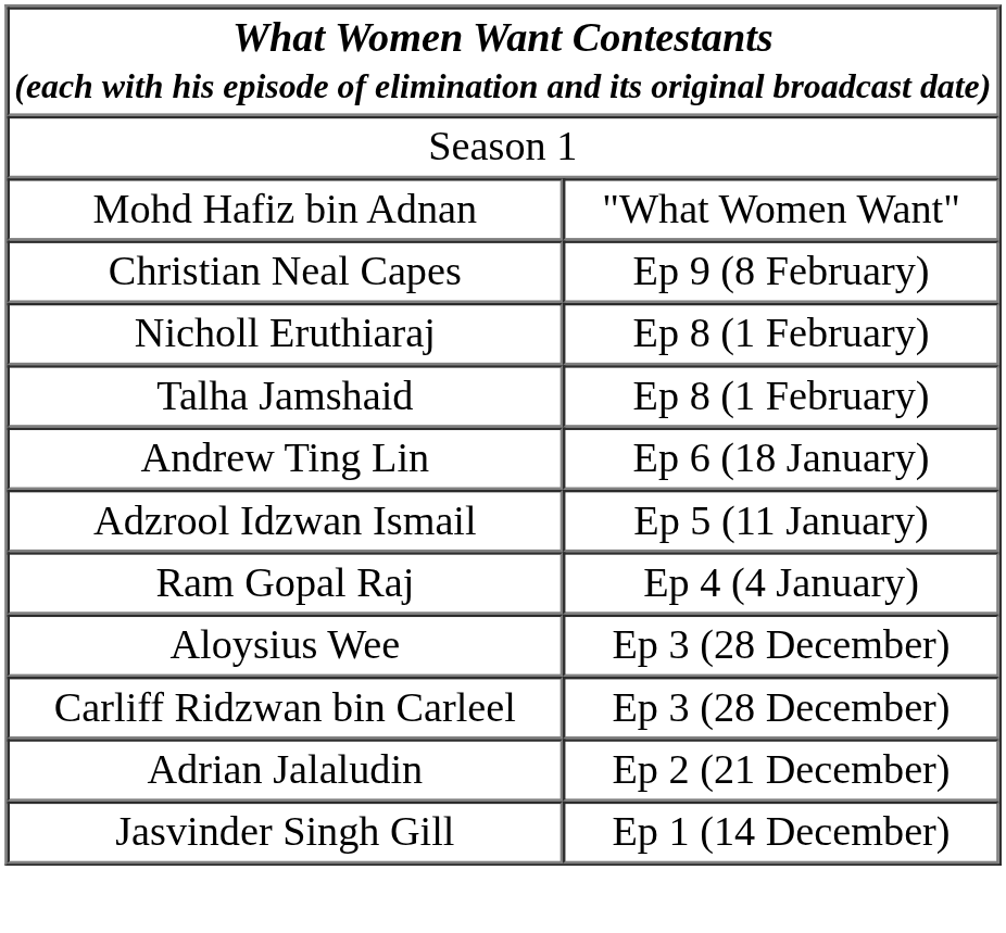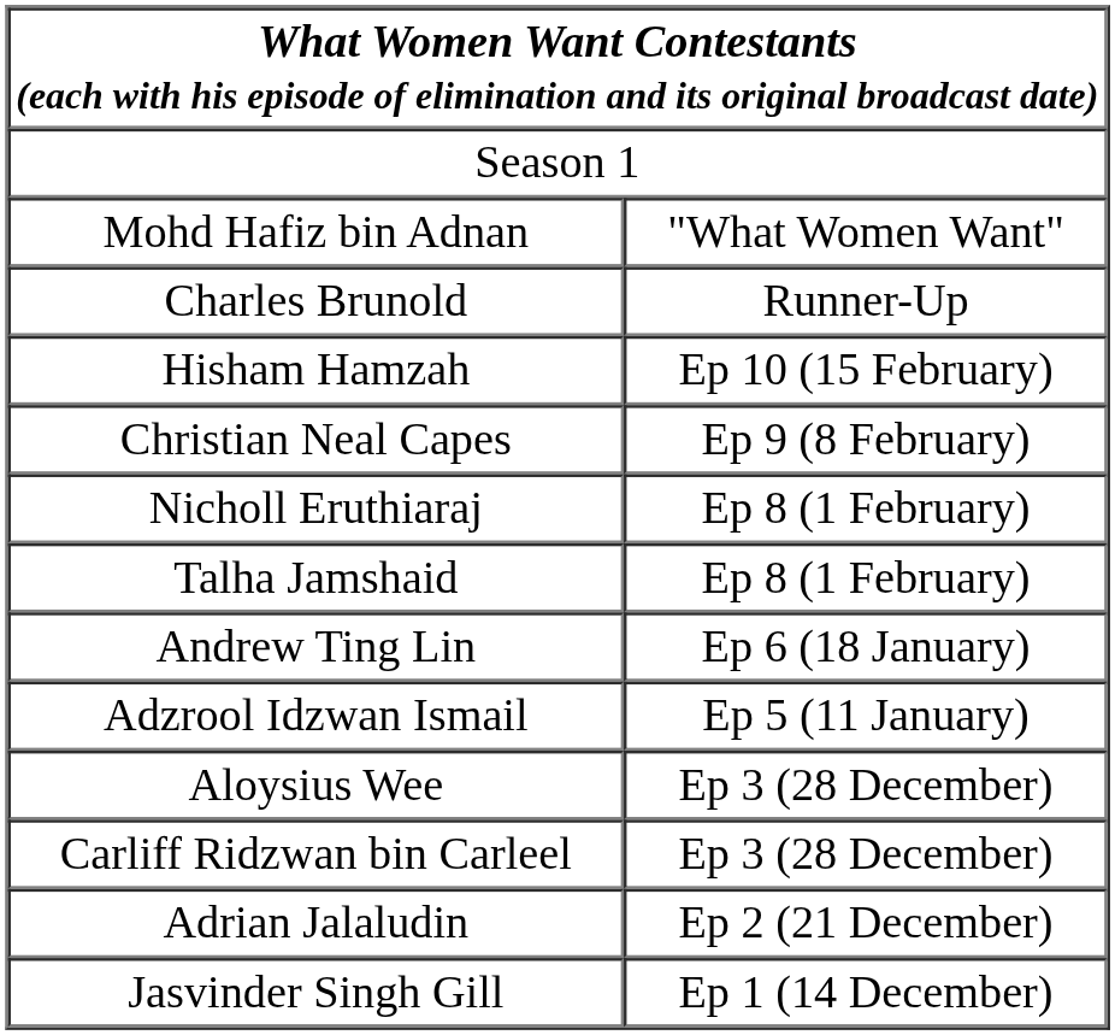+ row: Charles Brunold | Runner-Up
+ row: Hisham Hamzah | Ep 10 (15 February)
- row: Ram Gopal Raj | Ep 4 (4 January)
